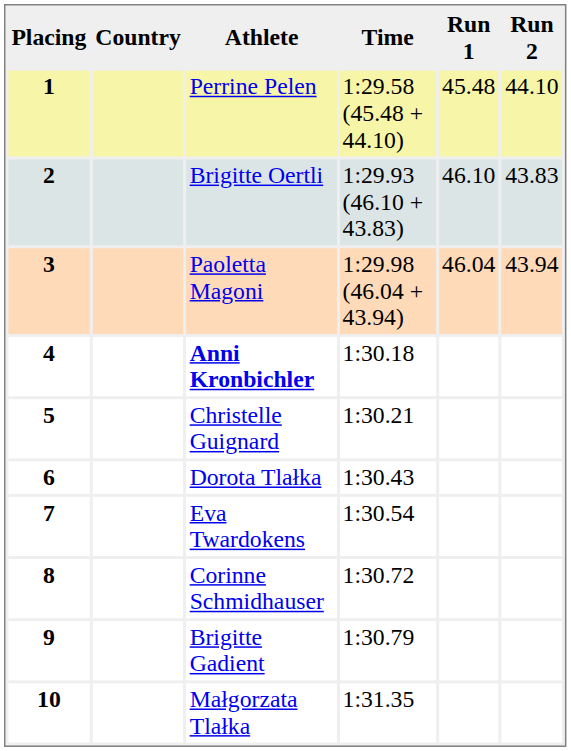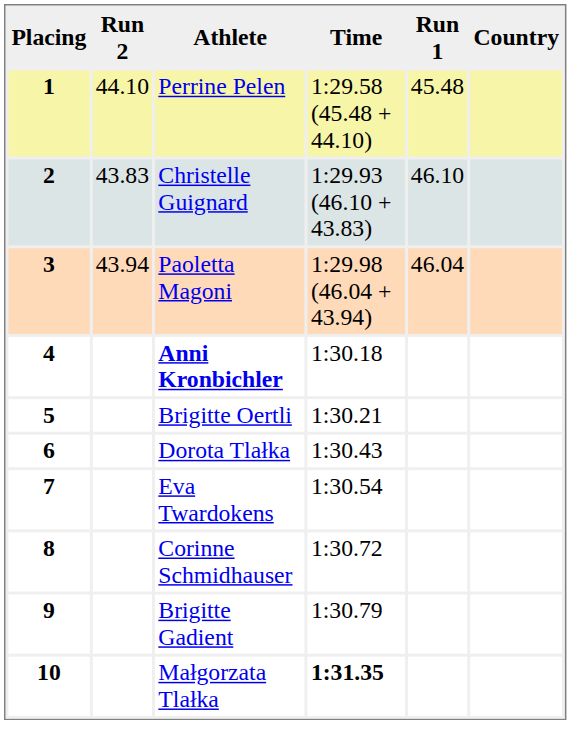columns swapped: Country <-> Run 2
2 | Athlete: Brigitte Oertli -> Christelle Guignard
5 | Athlete: Christelle Guignard -> Brigitte Oertli
10 | Time: normal -> bold
